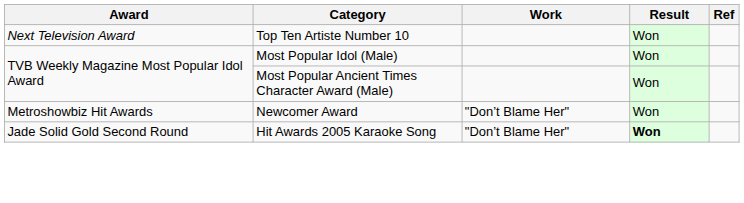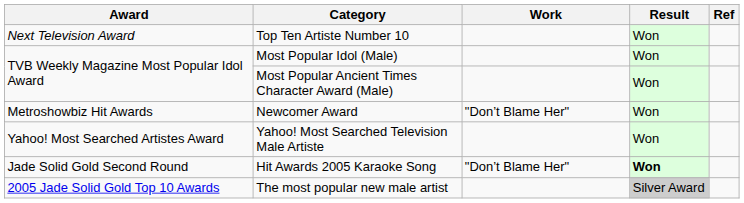+ row: Yahoo! Most Searched Artistes Award | Yahoo! Most Searched Television Male Artiste | Won
+ row: 2005 Jade Solid Gold Top 10 Awards | The most popular new male artist | Silver Award
